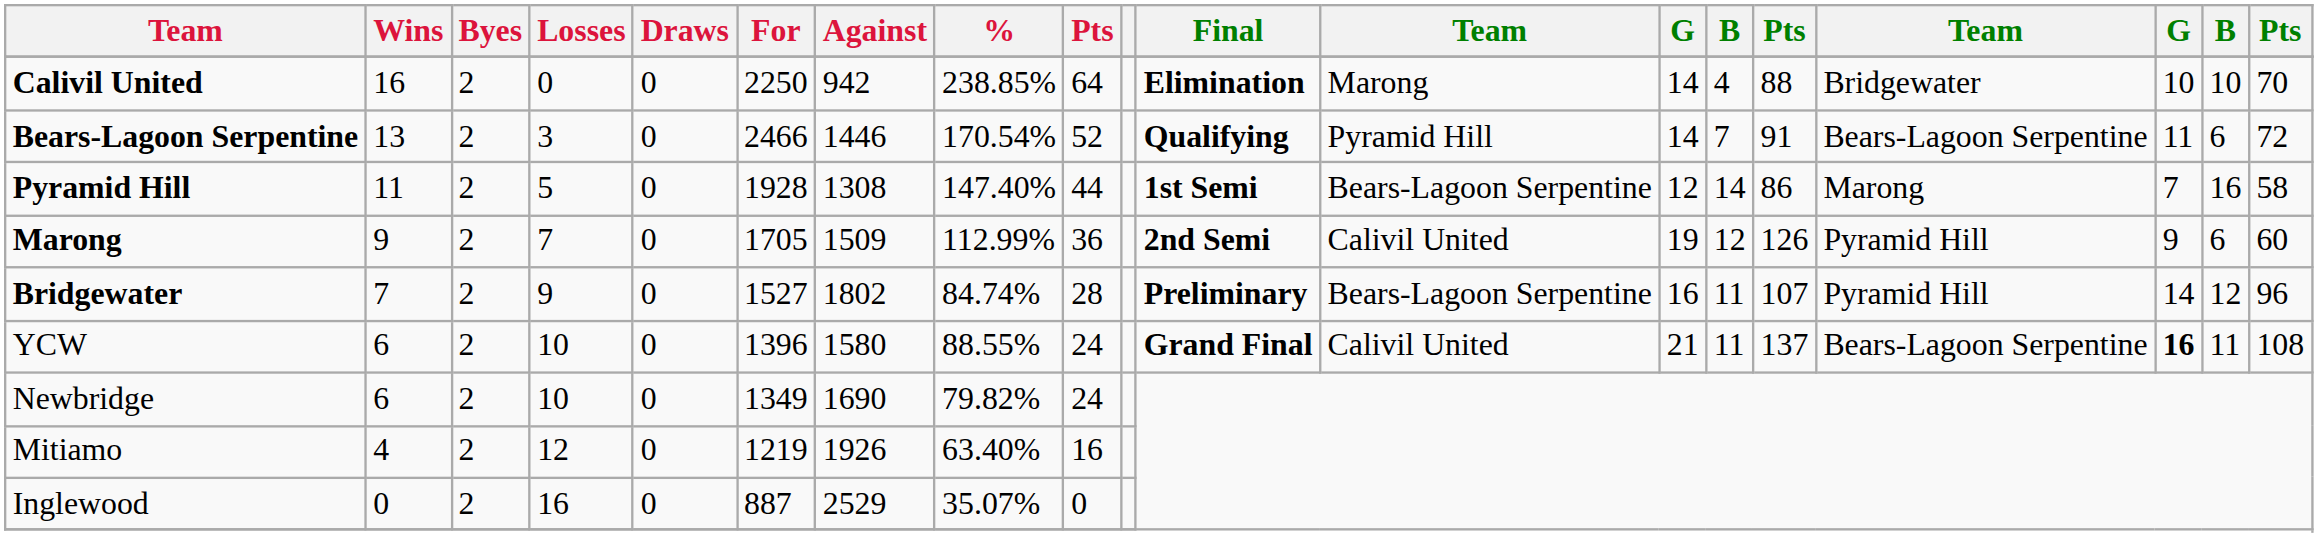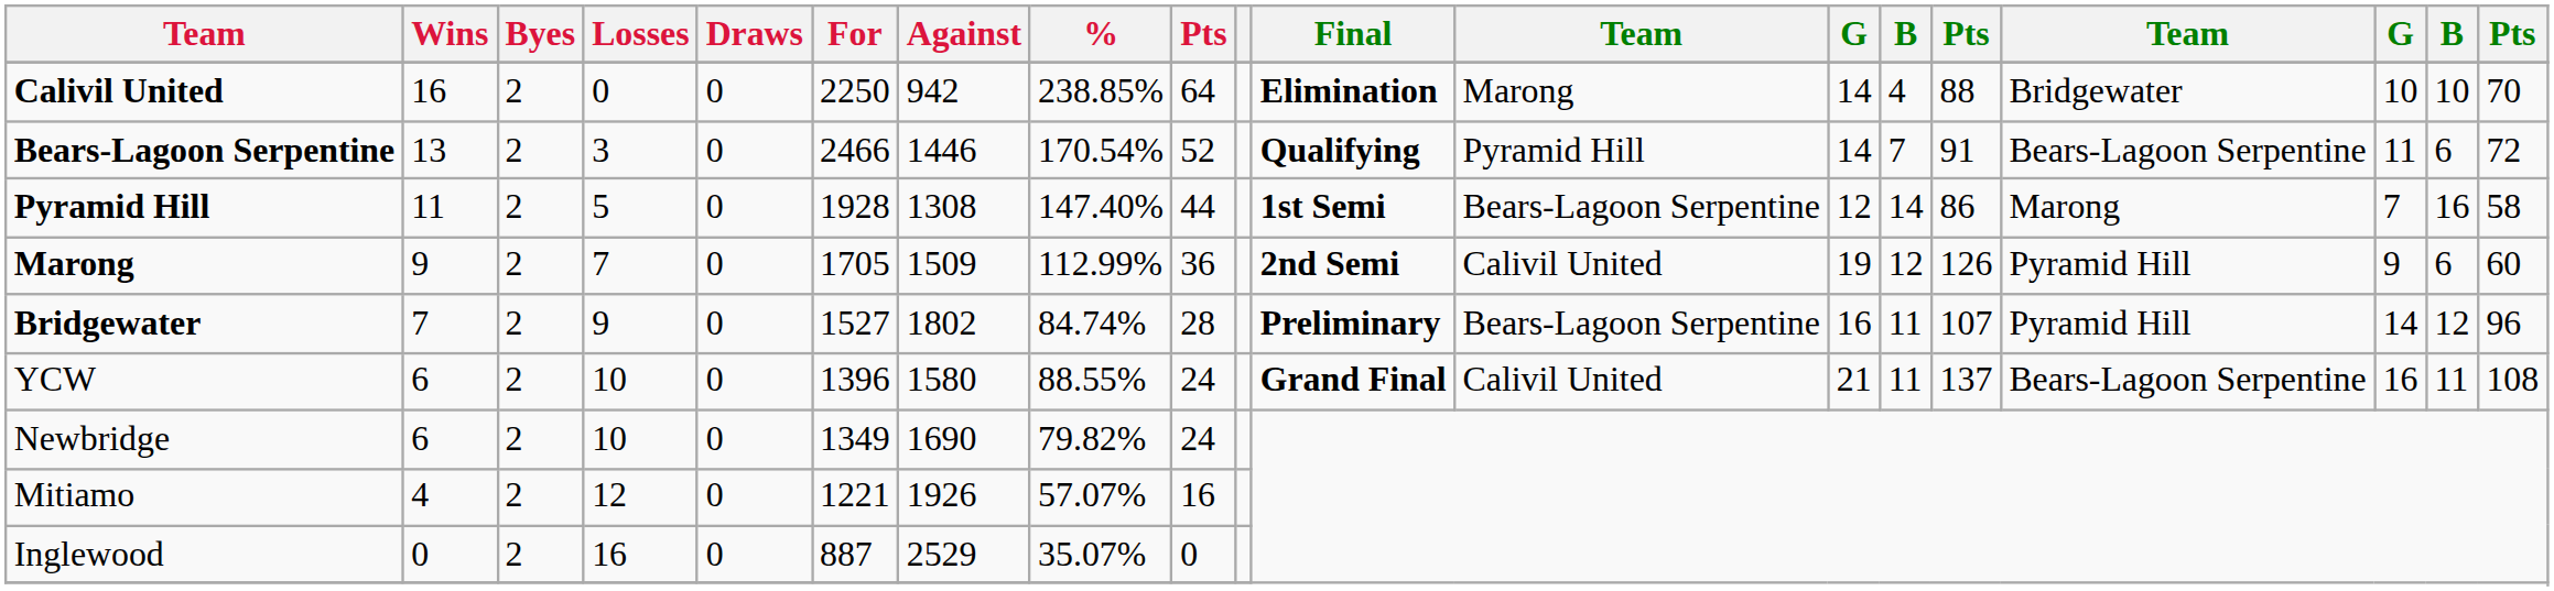YCW | column 17: bold -> normal
Mitiamo | For: 1219 -> 1221
Mitiamo | %: 63.40% -> 57.07%
